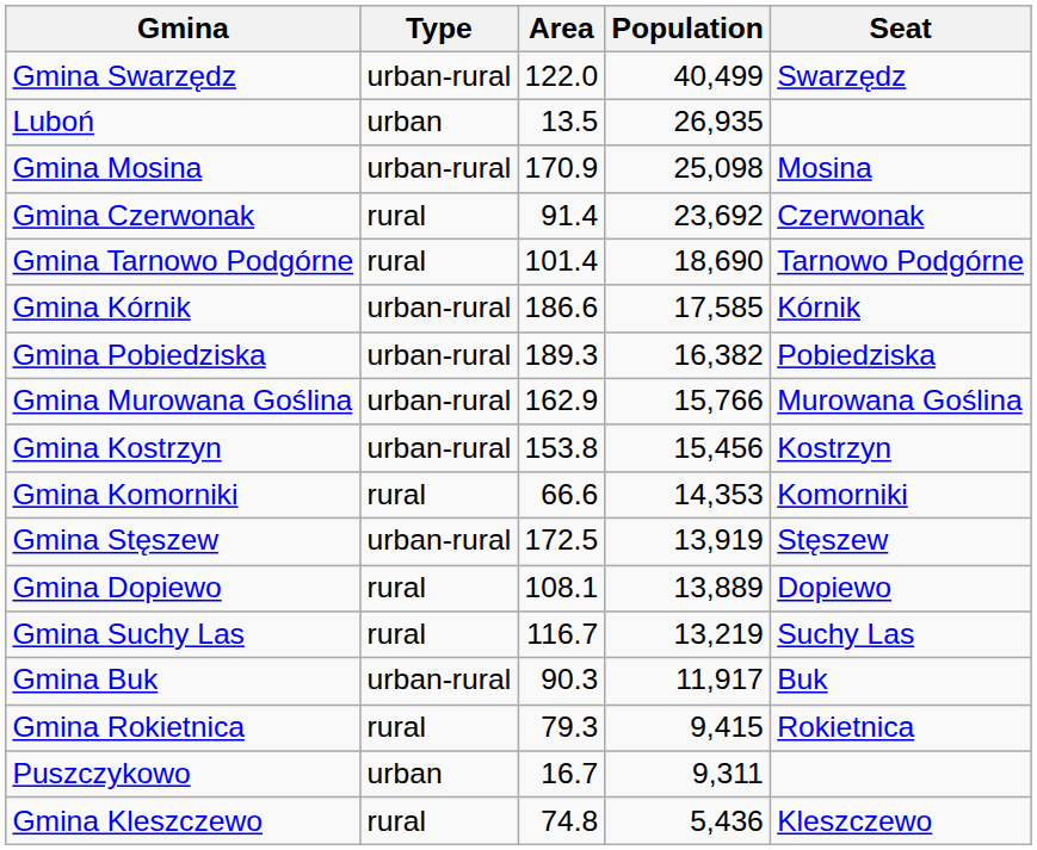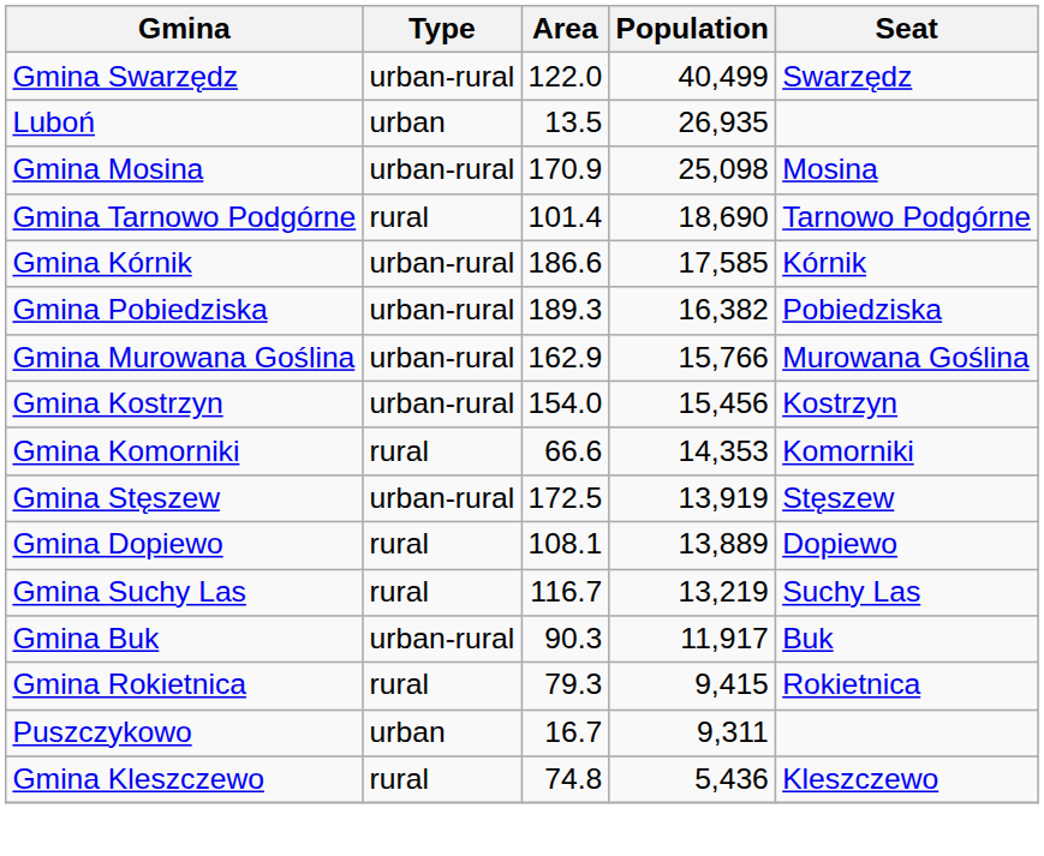- row: Gmina Czerwonak | rural | 91.4 | 23,692 | Czerwonak
Gmina Kostrzyn | Area: 153.8 -> 154.0
